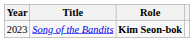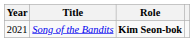Song of the Bandits | Year: 2023 -> 2021
